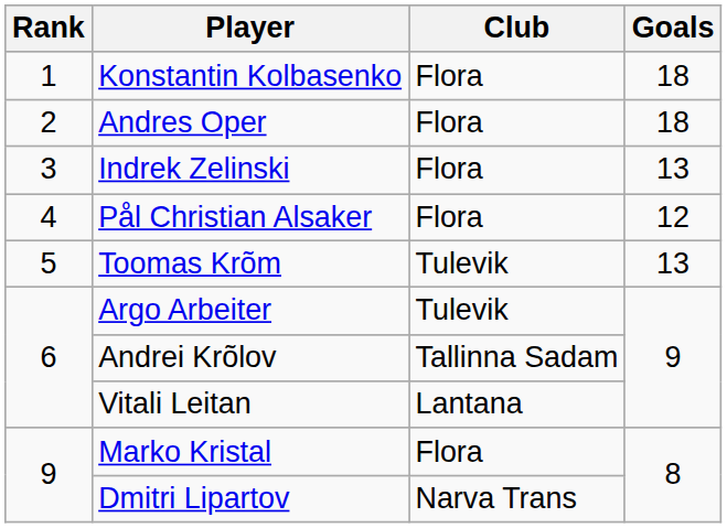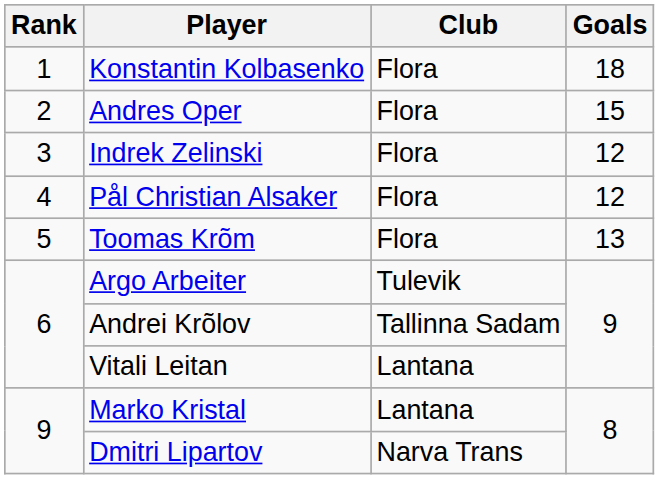Andres Oper | Goals: 18 -> 15
Indrek Zelinski | Goals: 13 -> 12
Toomas Krõm | Club: Tulevik -> Flora
Marko Kristal | Club: Flora -> Lantana
